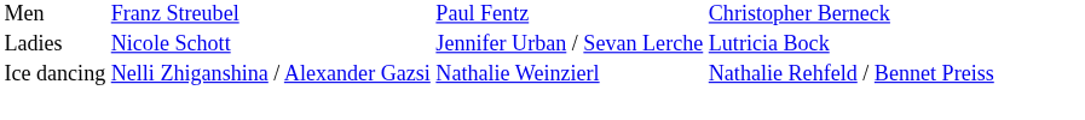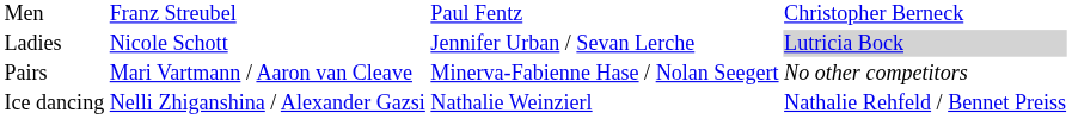Ladies | column 4: no background -> lightgrey background
+ row: Pairs | Mari Vartmann / Aaron van Cleave | Minerva-Fabienne Hase / Nolan Seegert | No other competitors
